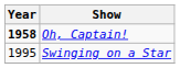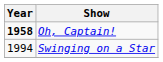Swinging on a Star | Year: 1995 -> 1994
